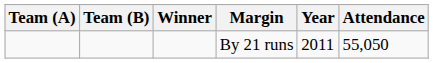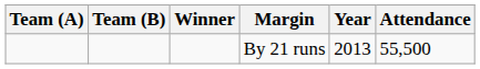By 21 runs | Year: 2011 -> 2013
By 21 runs | Attendance: 55,050 -> 55,500
